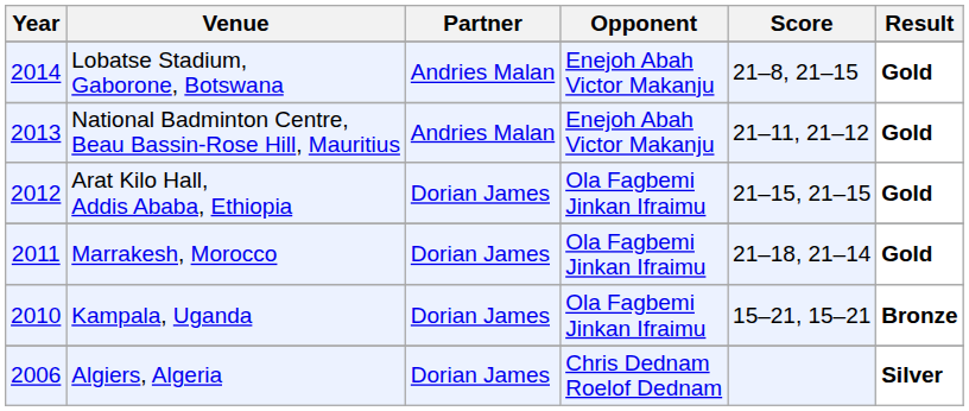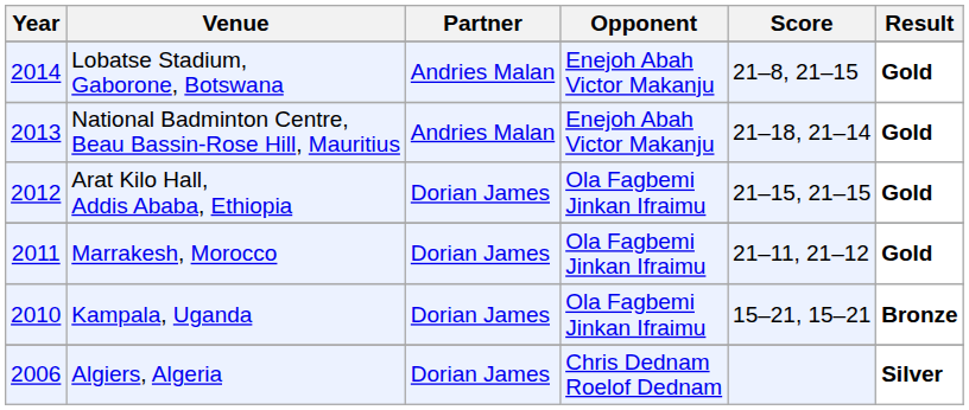National Badminton Centre, Beau Bassin-Rose Hill, Mauritius | Score: 21–11, 21–12 -> 21–18, 21–14
Marrakesh, Morocco | Score: 21–18, 21–14 -> 21–11, 21–12
